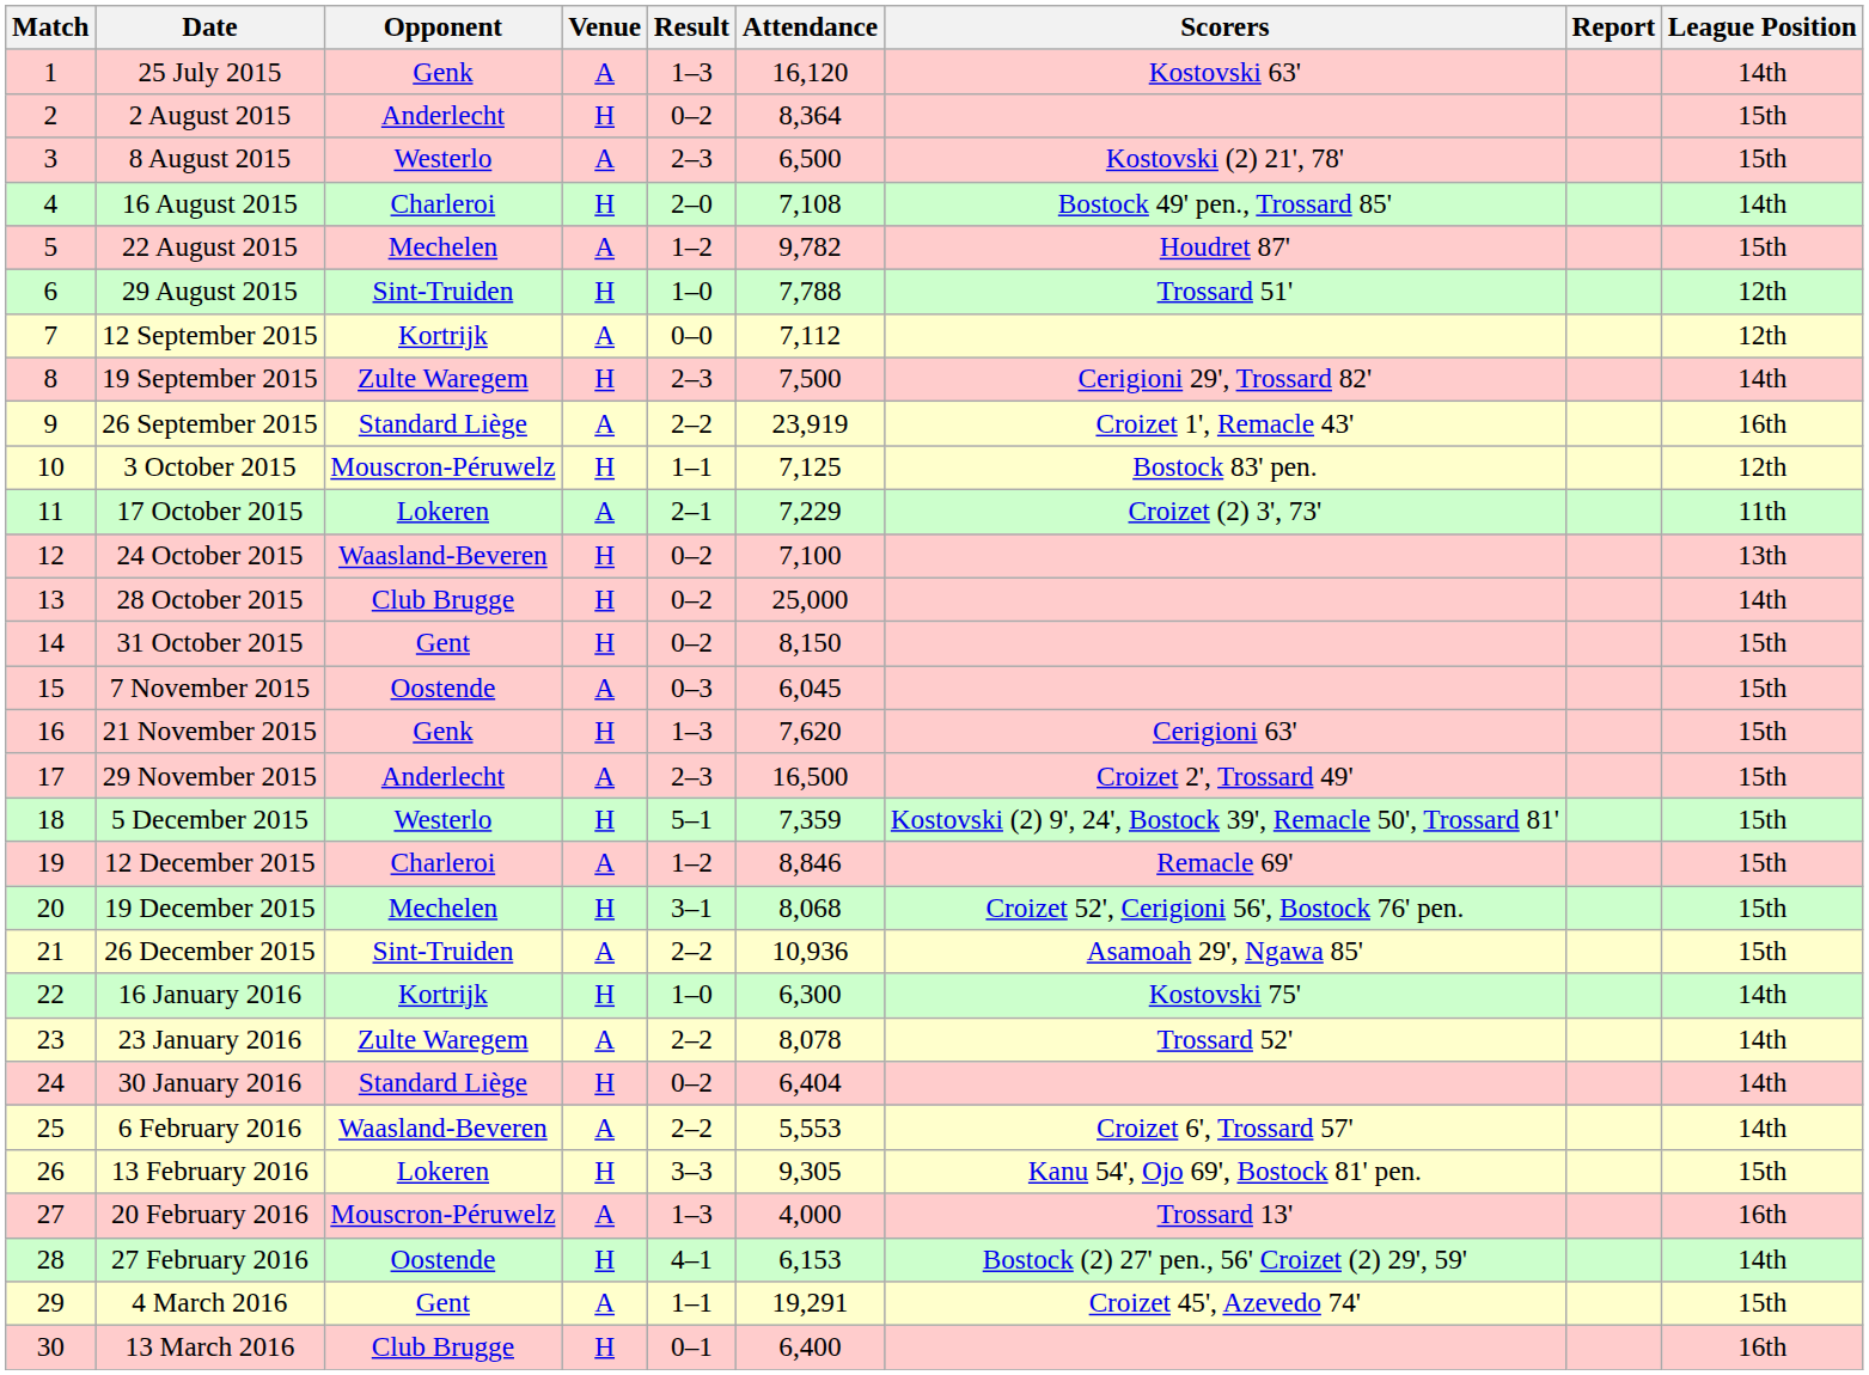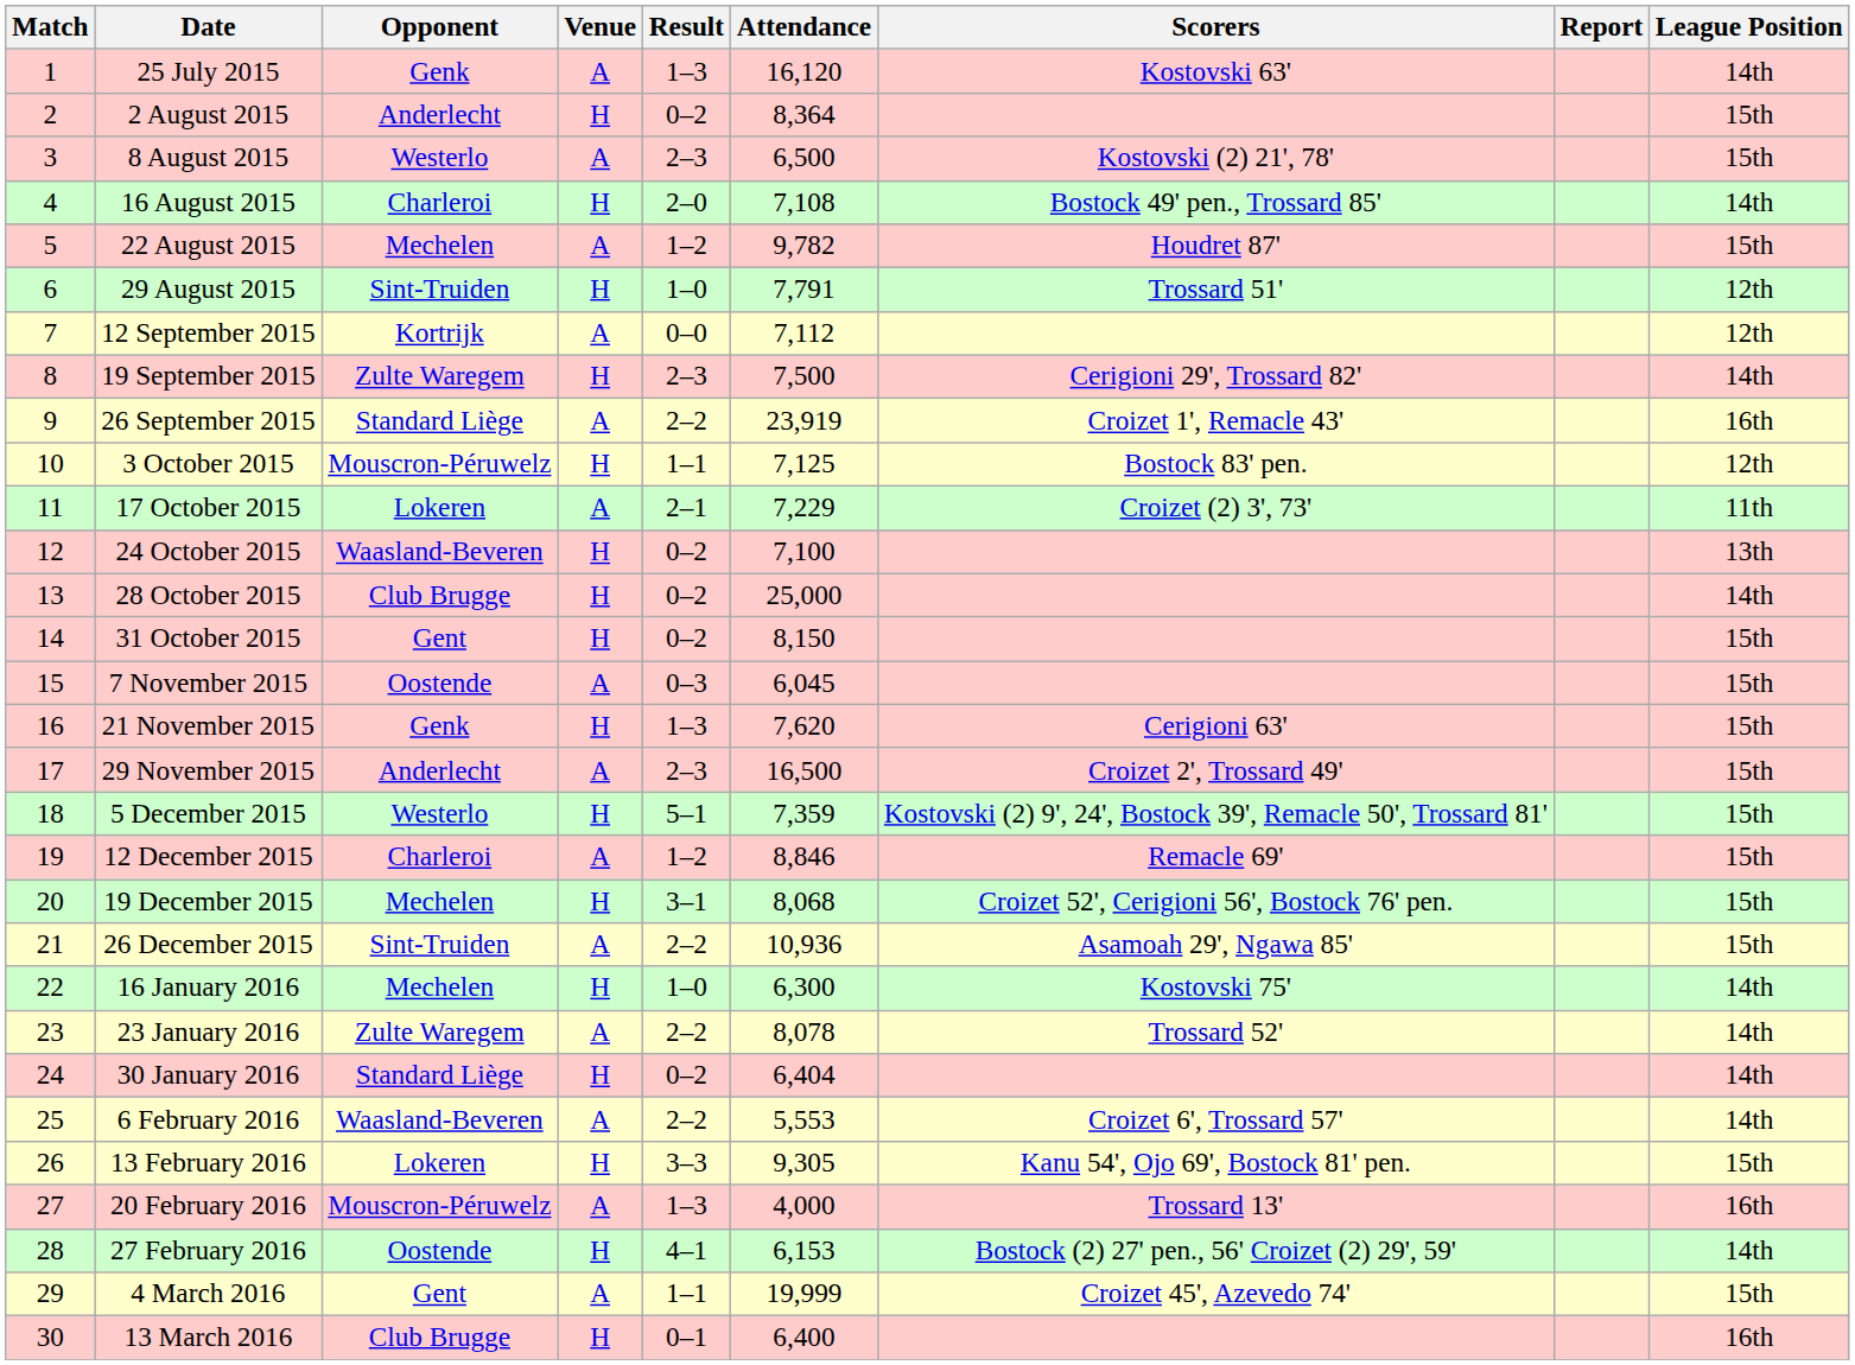29 August 2015 | Attendance: 7,788 -> 7,791
16 January 2016 | Opponent: Kortrijk -> Mechelen
4 March 2016 | Attendance: 19,291 -> 19,999
